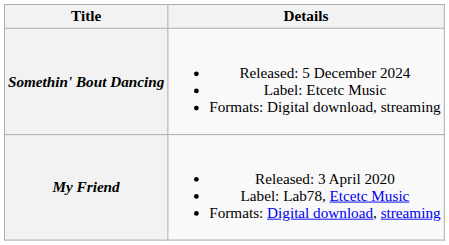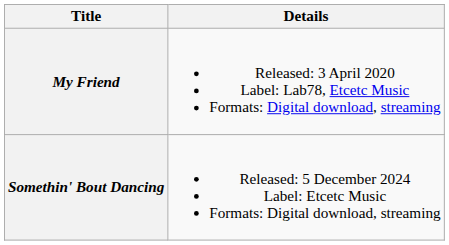rows swapped: My Friend <-> Somethin' Bout Dancing
